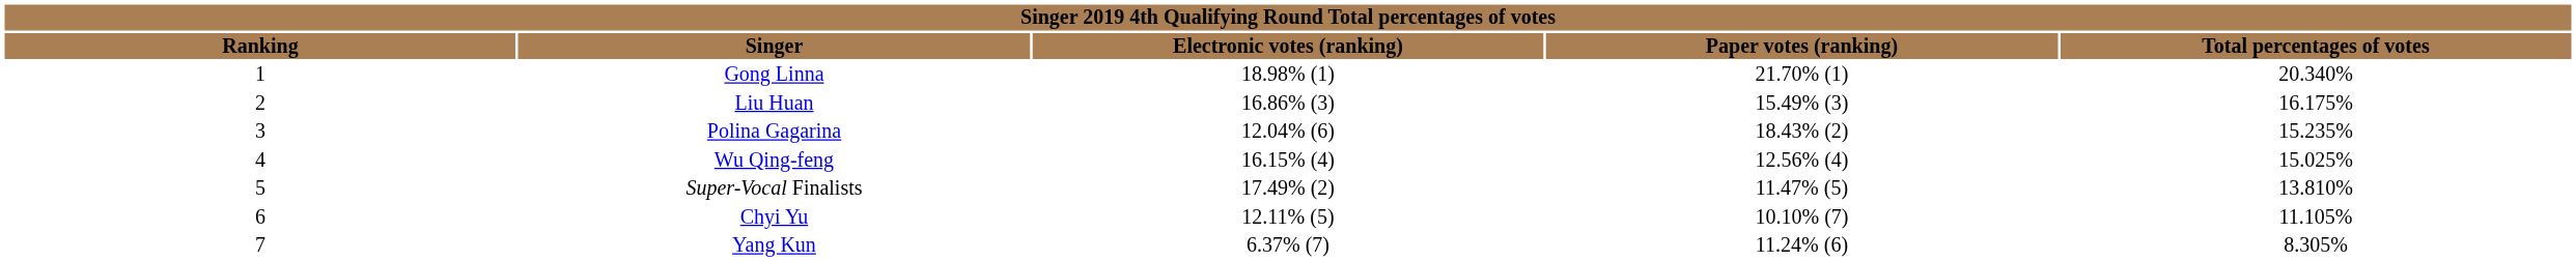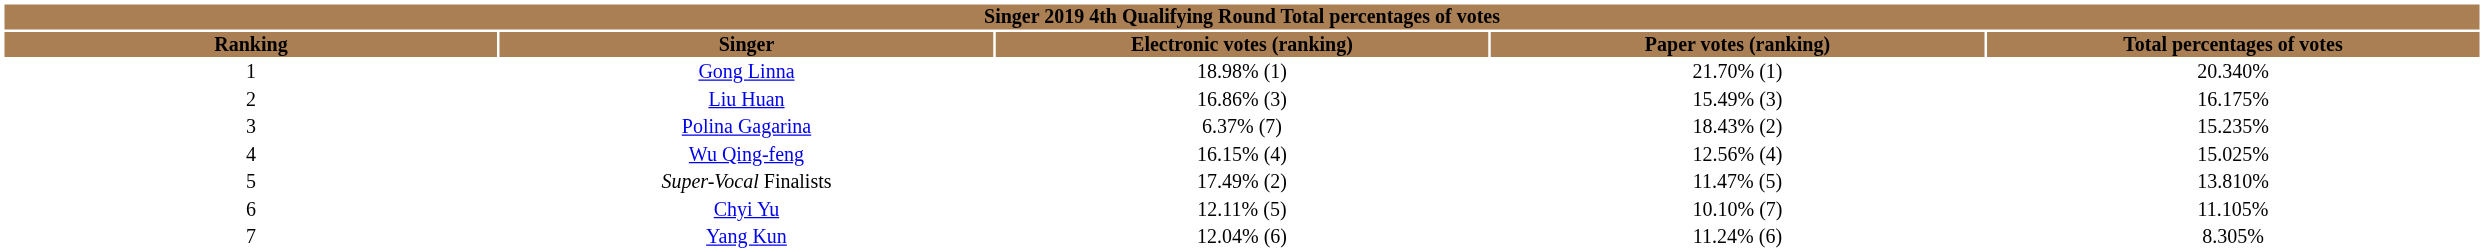Polina Gagarina | column 3: 12.04% (6) -> 6.37% (7)
Yang Kun | column 3: 6.37% (7) -> 12.04% (6)
